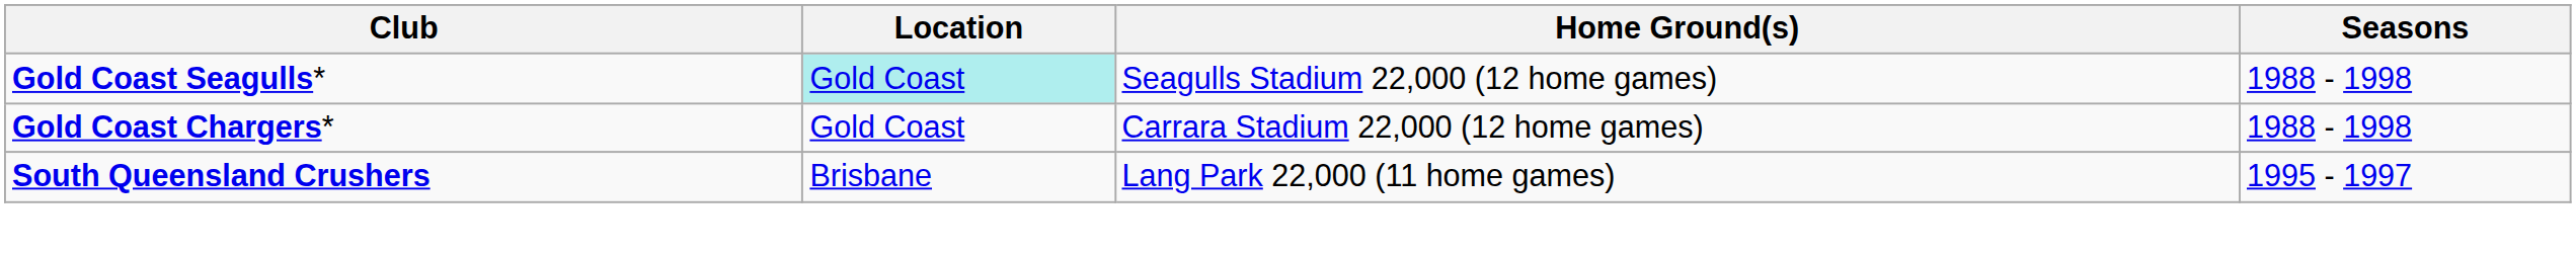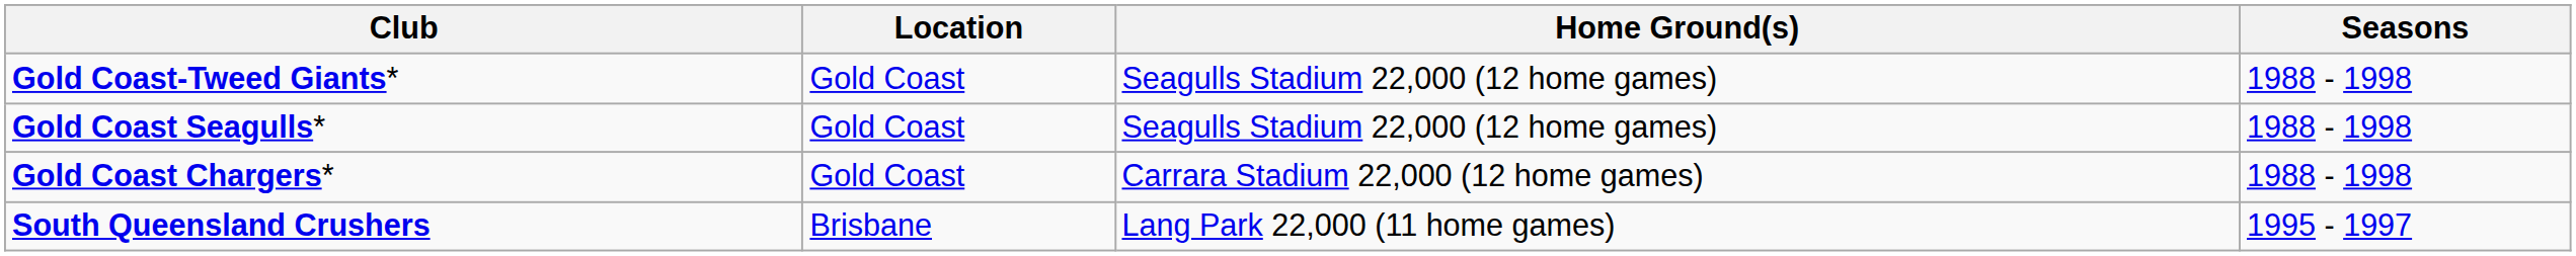+ row: Gold Coast-Tweed Giants* | Gold Coast | Seagulls Stadium 22,000 (12 home games) | 1988 - 1998
Gold Coast Seagulls* | Location: paleturquoise background -> no background
